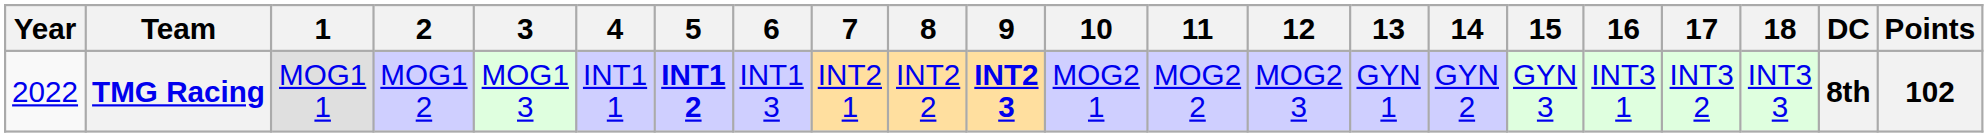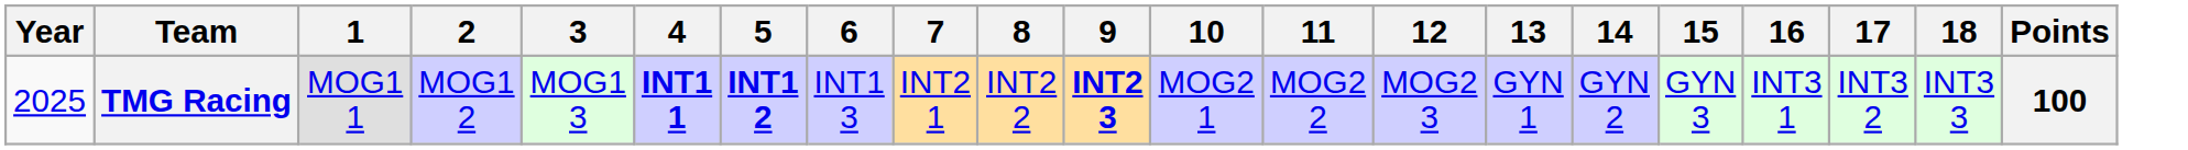- column: DC | 8th
TMG Racing | Year: 2022 -> 2025
TMG Racing | 4: normal -> bold
TMG Racing | Points: 102 -> 100
